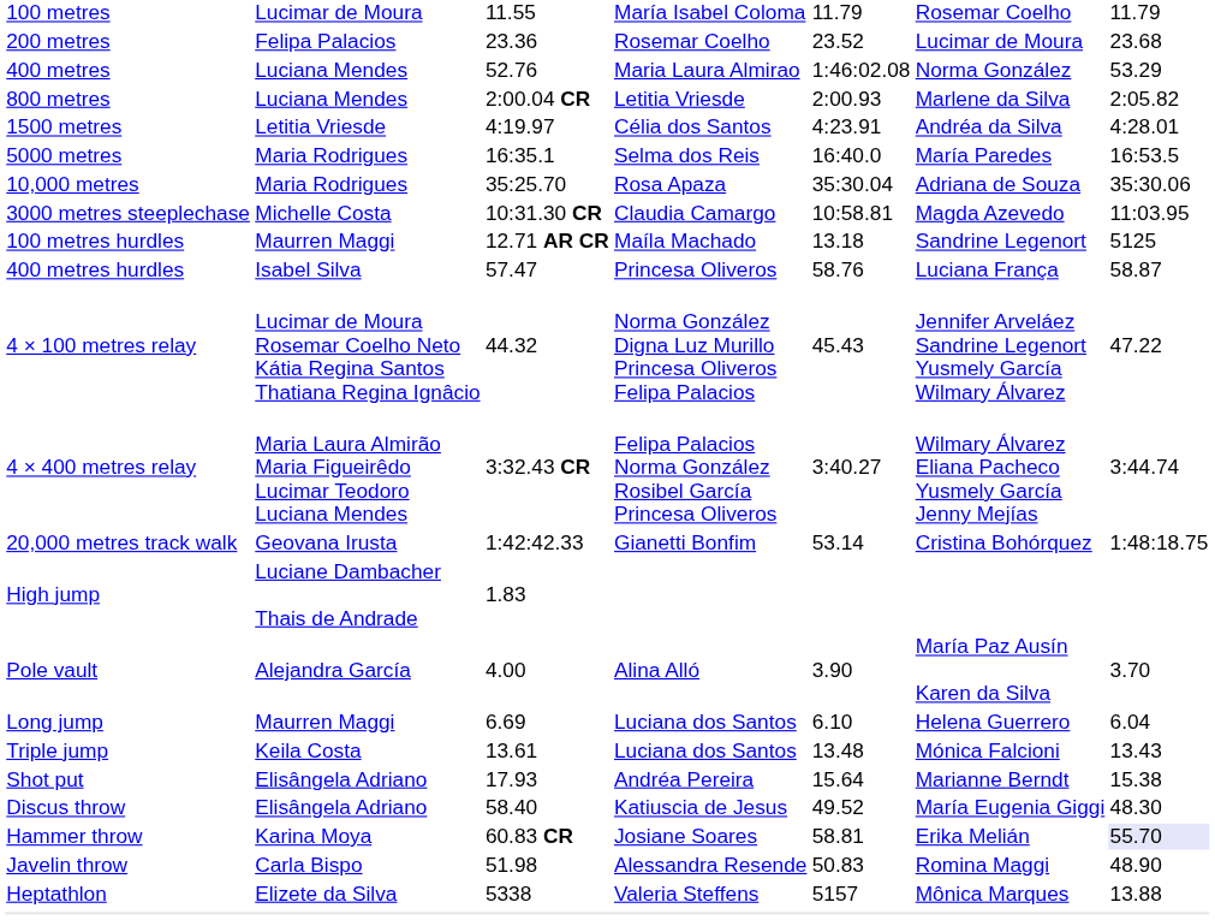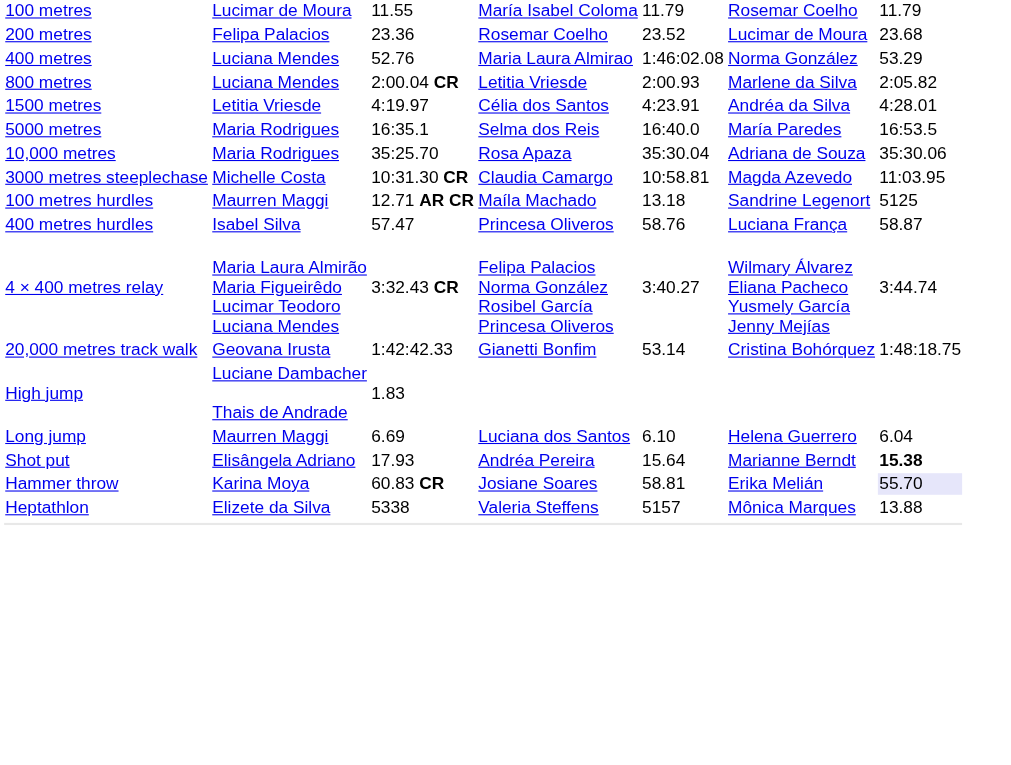- row: 4 × 100 metres relay | Lucimar de Moura Rosemar Coelho Neto Kátia Regina Santos Thatiana Regina Ignâcio | 44.32 | Norma González Digna Luz Murillo Princesa Oliveros Felipa Palacios | 45.43 | Jennifer Arveláez Sandrine Legenort Yusmely García Wilmary Álvarez | 47.22
- row: Pole vault | Alejandra García | 4.00 | Alina Alló | 3.90 | María Paz Ausín Karen da Silva | 3.70
- row: Triple jump | Keila Costa | 13.61 | Luciana dos Santos | 13.48 | Mónica Falcioni | 13.43
Shot put | column 7: normal -> bold
- row: Discus throw | Elisângela Adriano | 58.40 | Katiuscia de Jesus | 49.52 | María Eugenia Giggi | 48.30
- row: Javelin throw | Carla Bispo | 51.98 | Alessandra Resende | 50.83 | Romina Maggi | 48.90
